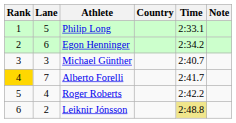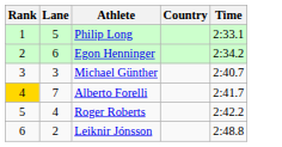- column: Note
Leiknir Jónsson | Time: khaki background -> no background
